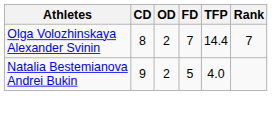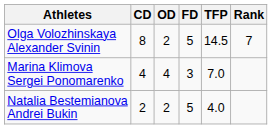Olga Volozhinskaya Alexander Svinin | FD: 7 -> 5
Olga Volozhinskaya Alexander Svinin | TFP: 14.4 -> 14.5
+ row: Marina Klimova Sergei Ponomarenko | 4 | 4 | 3 | 7.0
Natalia Bestemianova Andrei Bukin | CD: 9 -> 2
